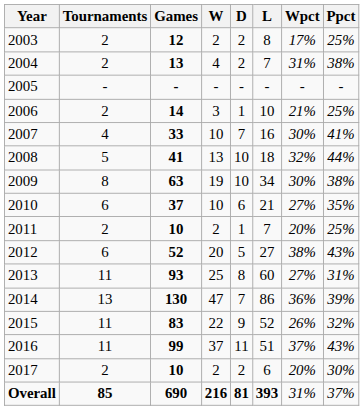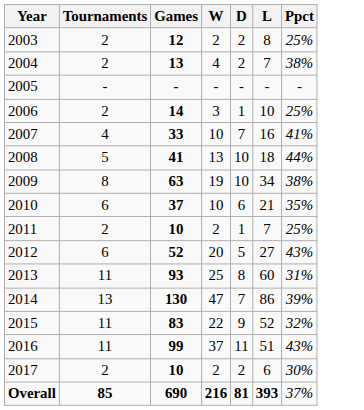- column: Wpct | 17% | 31% | - | 21% | 30% | 32% | 30% | 27% | 20% | 38% | 27% | 36% | 26% | 37% | 20% | 31%
